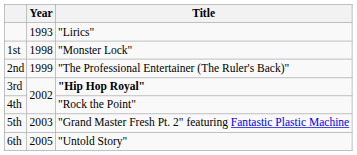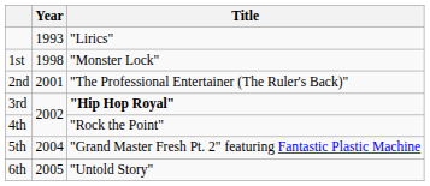2nd | Year: 1999 -> 2001
5th | Year: 2003 -> 2004
